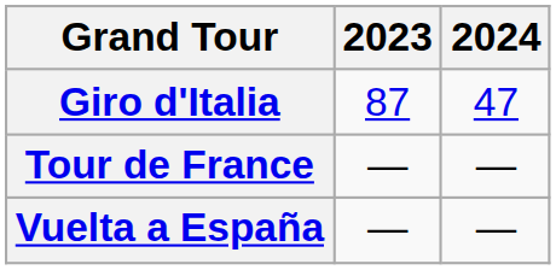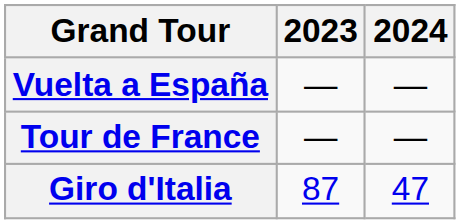rows swapped: Giro d'Italia <-> Vuelta a España
